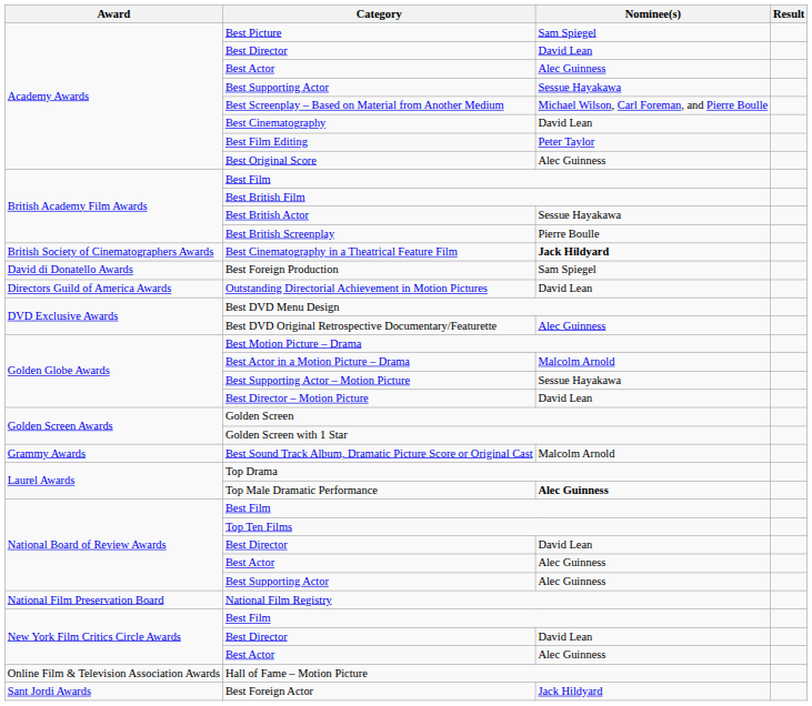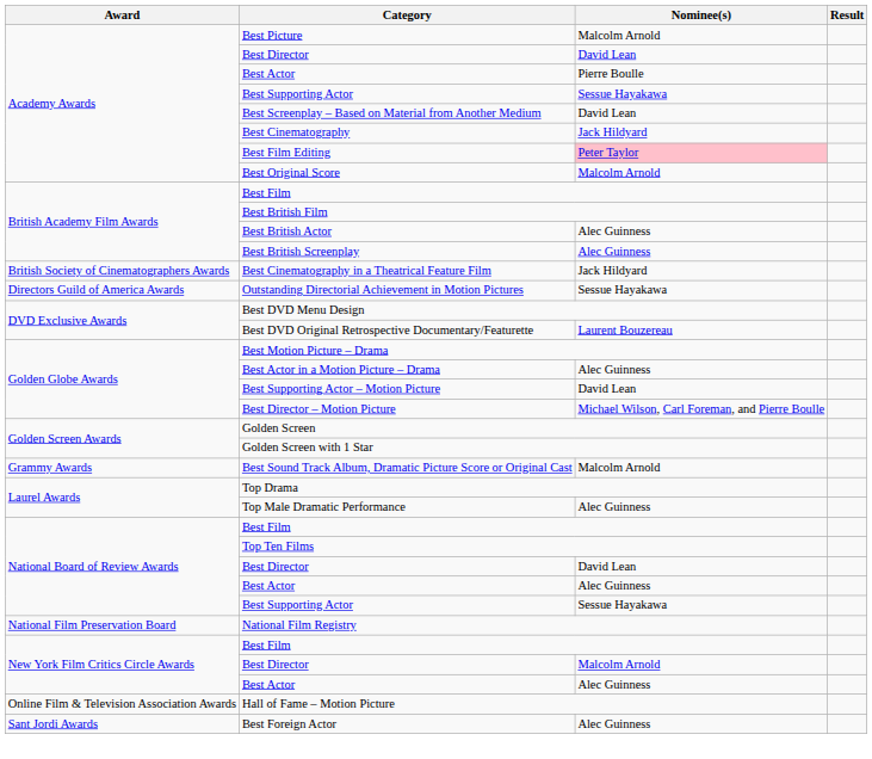Best Picture | Nominee(s): Sam Spiegel -> Malcolm Arnold
Academy Awards / Best Actor | Nominee(s): Alec Guinness -> Pierre Boulle
Best Screenplay – Based on Material from Another Medium | Nominee(s): Michael Wilson, Carl Foreman, and Pierre Boulle -> David Lean
Best Cinematography | Nominee(s): David Lean -> Jack Hildyard
Best Film Editing | Nominee(s): no background -> pink background
Best Original Score | Nominee(s): Alec Guinness -> Malcolm Arnold
Best British Actor | Nominee(s): Sessue Hayakawa -> Alec Guinness
Best British Screenplay | Nominee(s): Pierre Boulle -> Alec Guinness
Best Cinematography in a Theatrical Feature Film | Nominee(s): bold -> normal
- row: David di Donatello Awards | Best Foreign Production | Sam Spiegel
Outstanding Directorial Achievement in Motion Pictures | Nominee(s): David Lean -> Sessue Hayakawa
Best DVD Original Retrospective Documentary/Featurette | Nominee(s): Alec Guinness -> Laurent Bouzereau
Best Actor in a Motion Picture – Drama | Nominee(s): Malcolm Arnold -> Alec Guinness
Best Supporting Actor – Motion Picture | Nominee(s): Sessue Hayakawa -> David Lean
Best Director – Motion Picture | Nominee(s): David Lean -> Michael Wilson, Carl Foreman, and Pierre Boulle
Top Male Dramatic Performance | Nominee(s): bold -> normal
National Board of Review Awards / Best Supporting Actor | Nominee(s): Alec Guinness -> Sessue Hayakawa
New York Film Critics Circle Awards / Best Director | Nominee(s): David Lean -> Malcolm Arnold
Best Foreign Actor | Nominee(s): Jack Hildyard -> Alec Guinness
